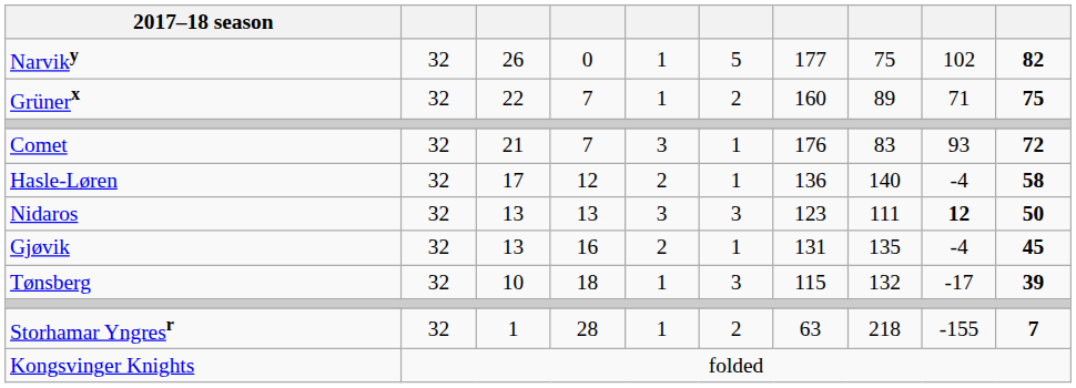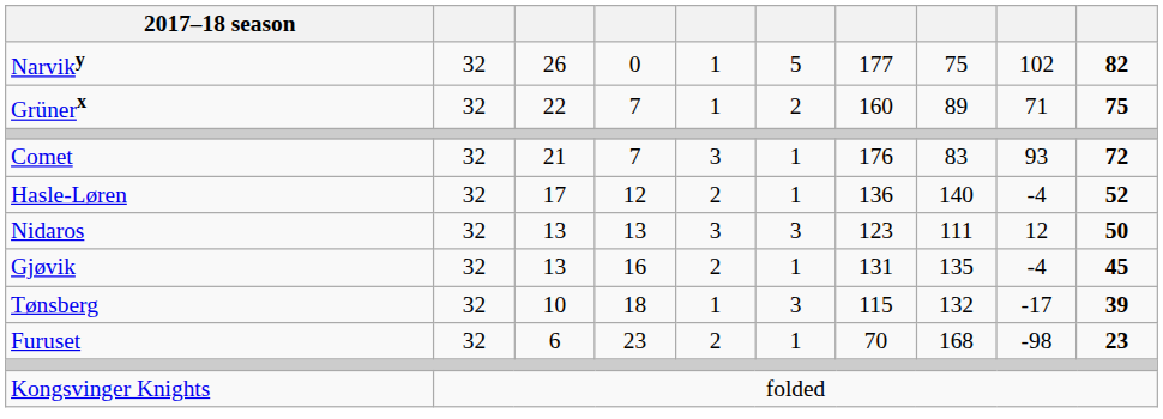Hasle-Løren | column 10: 58 -> 52
Nidaros | column 9: bold -> normal
+ row: Furuset | 32 | 6 | 23 | 2 | 1 | 70 | 168 | -98 | 23
- row: Storhamar Yngresr | 32 | 1 | 28 | 1 | 2 | 63 | 218 | -155 | 7
